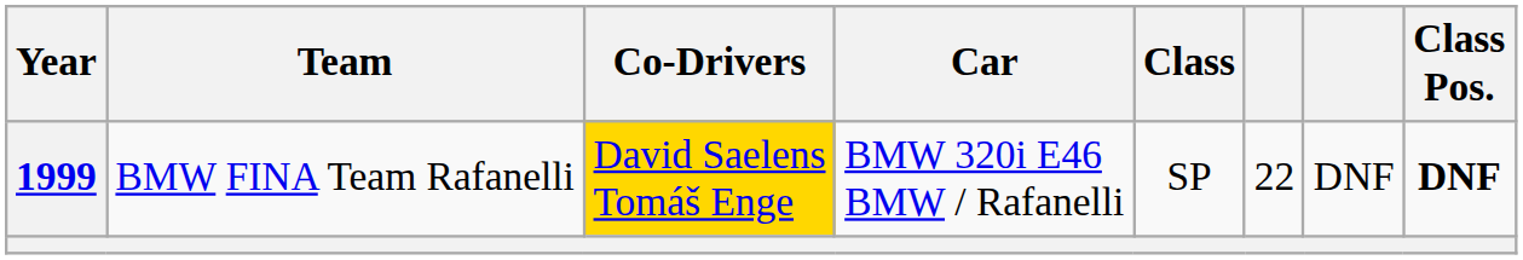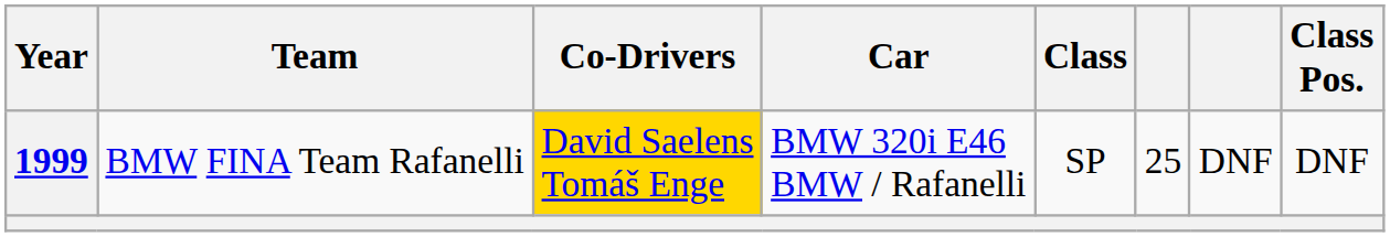1999 | column 6: 22 -> 25
1999 | Class Pos.: bold -> normal
